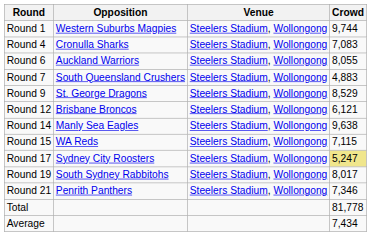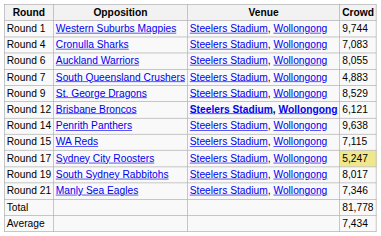Round 12 | Venue: normal -> bold
Round 14 | Opposition: Manly Sea Eagles -> Penrith Panthers
Round 21 | Opposition: Penrith Panthers -> Manly Sea Eagles
